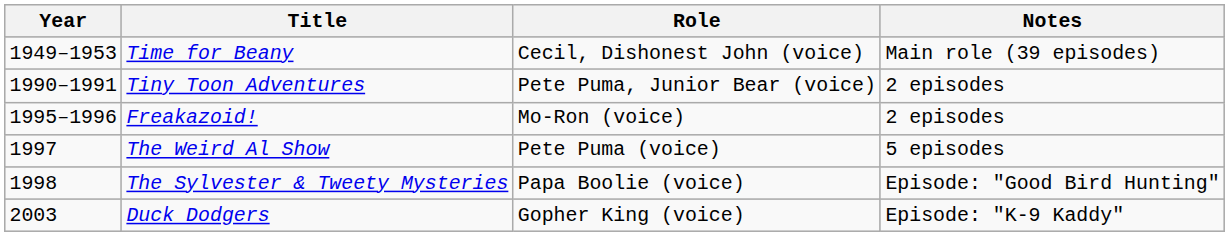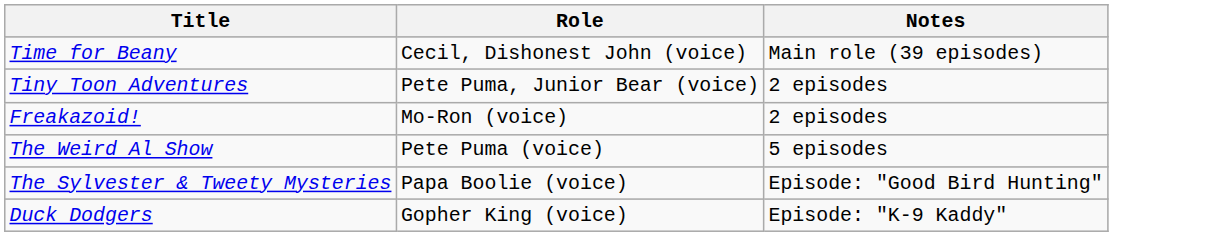- column: Year | 1949–1953 | 1990–1991 | 1995–1996 | 1997 | 1998 | 2003
